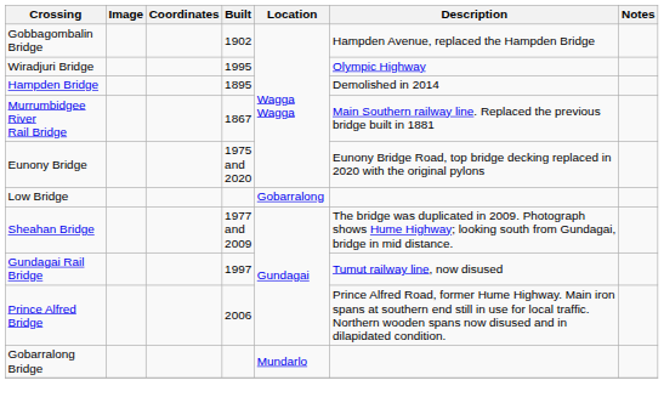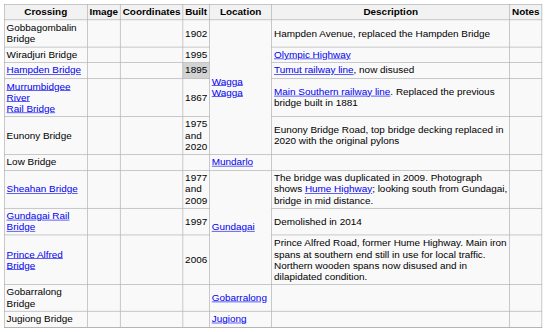Hampden Bridge | Built: no background -> lightgrey background
Hampden Bridge | Description: Demolished in 2014 -> Tumut railway line, now disused
Low Bridge | Location: Gobarralong -> Mundarlo
Gundagai Rail Bridge | Description: Tumut railway line, now disused -> Demolished in 2014
Gobarralong Bridge | Location: Mundarlo -> Gobarralong
+ row: Jugiong Bridge | Jugiong
